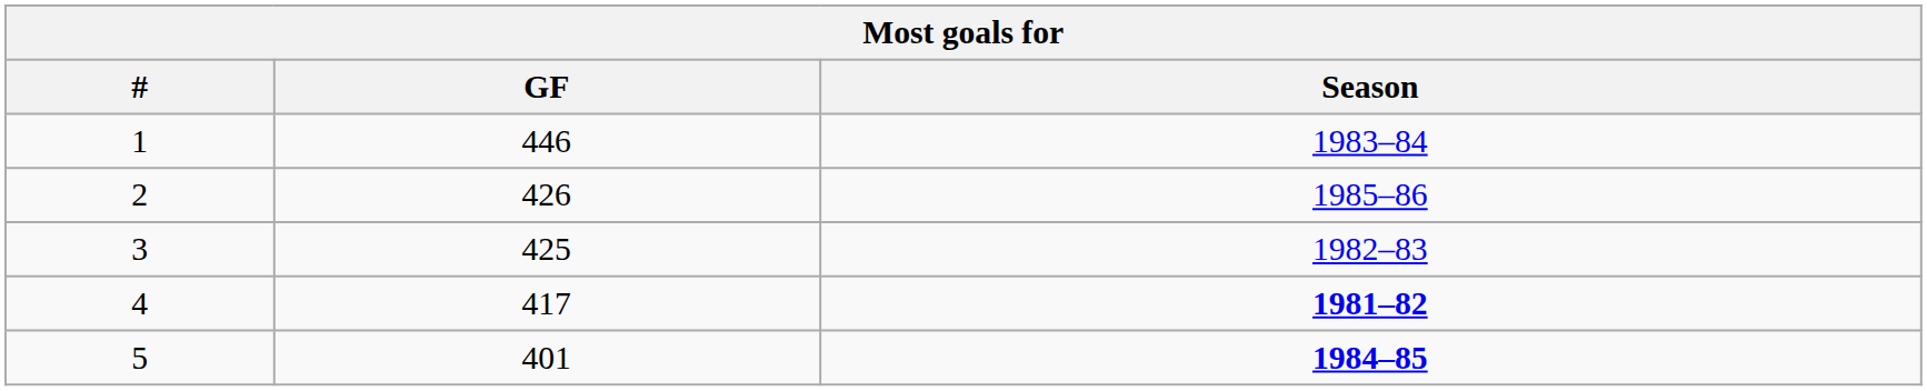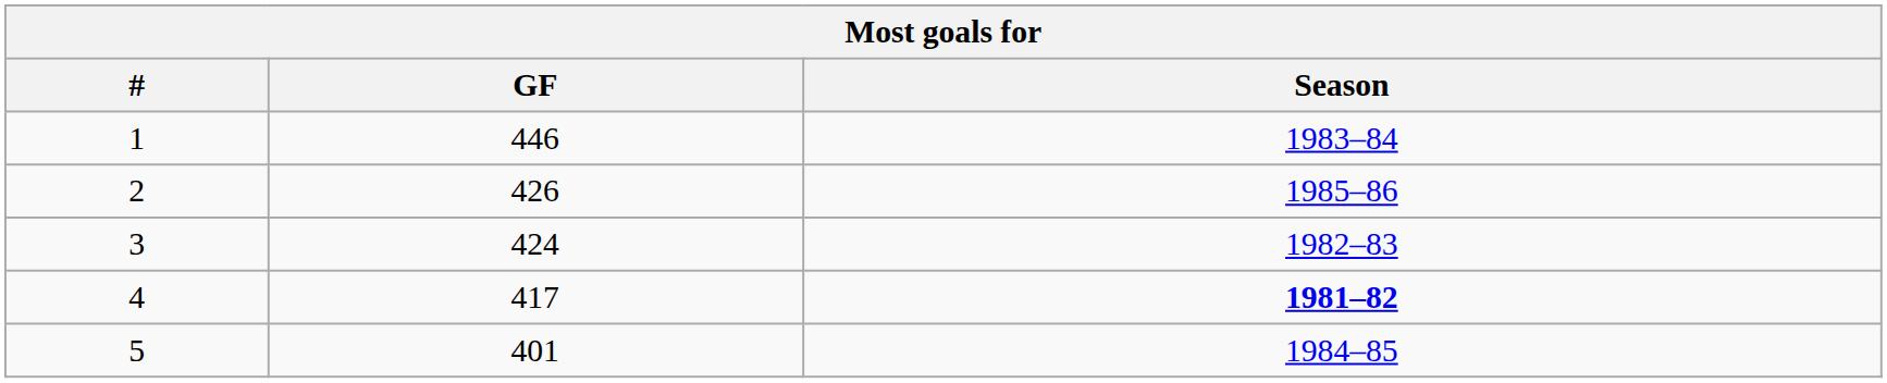3 | GF: 425 -> 424
5 | Season: bold -> normal
